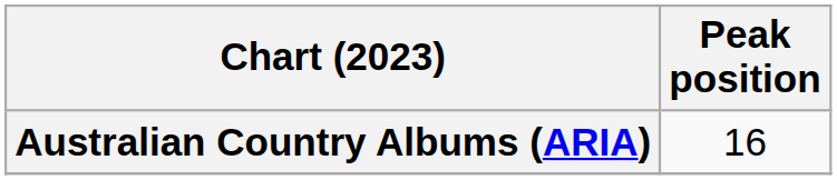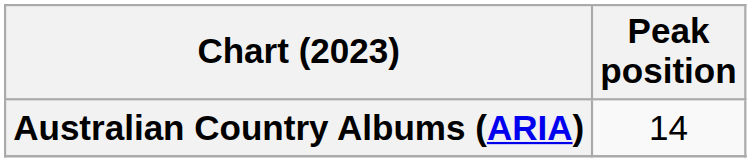Australian Country Albums (ARIA) | Peak position: 16 -> 14
